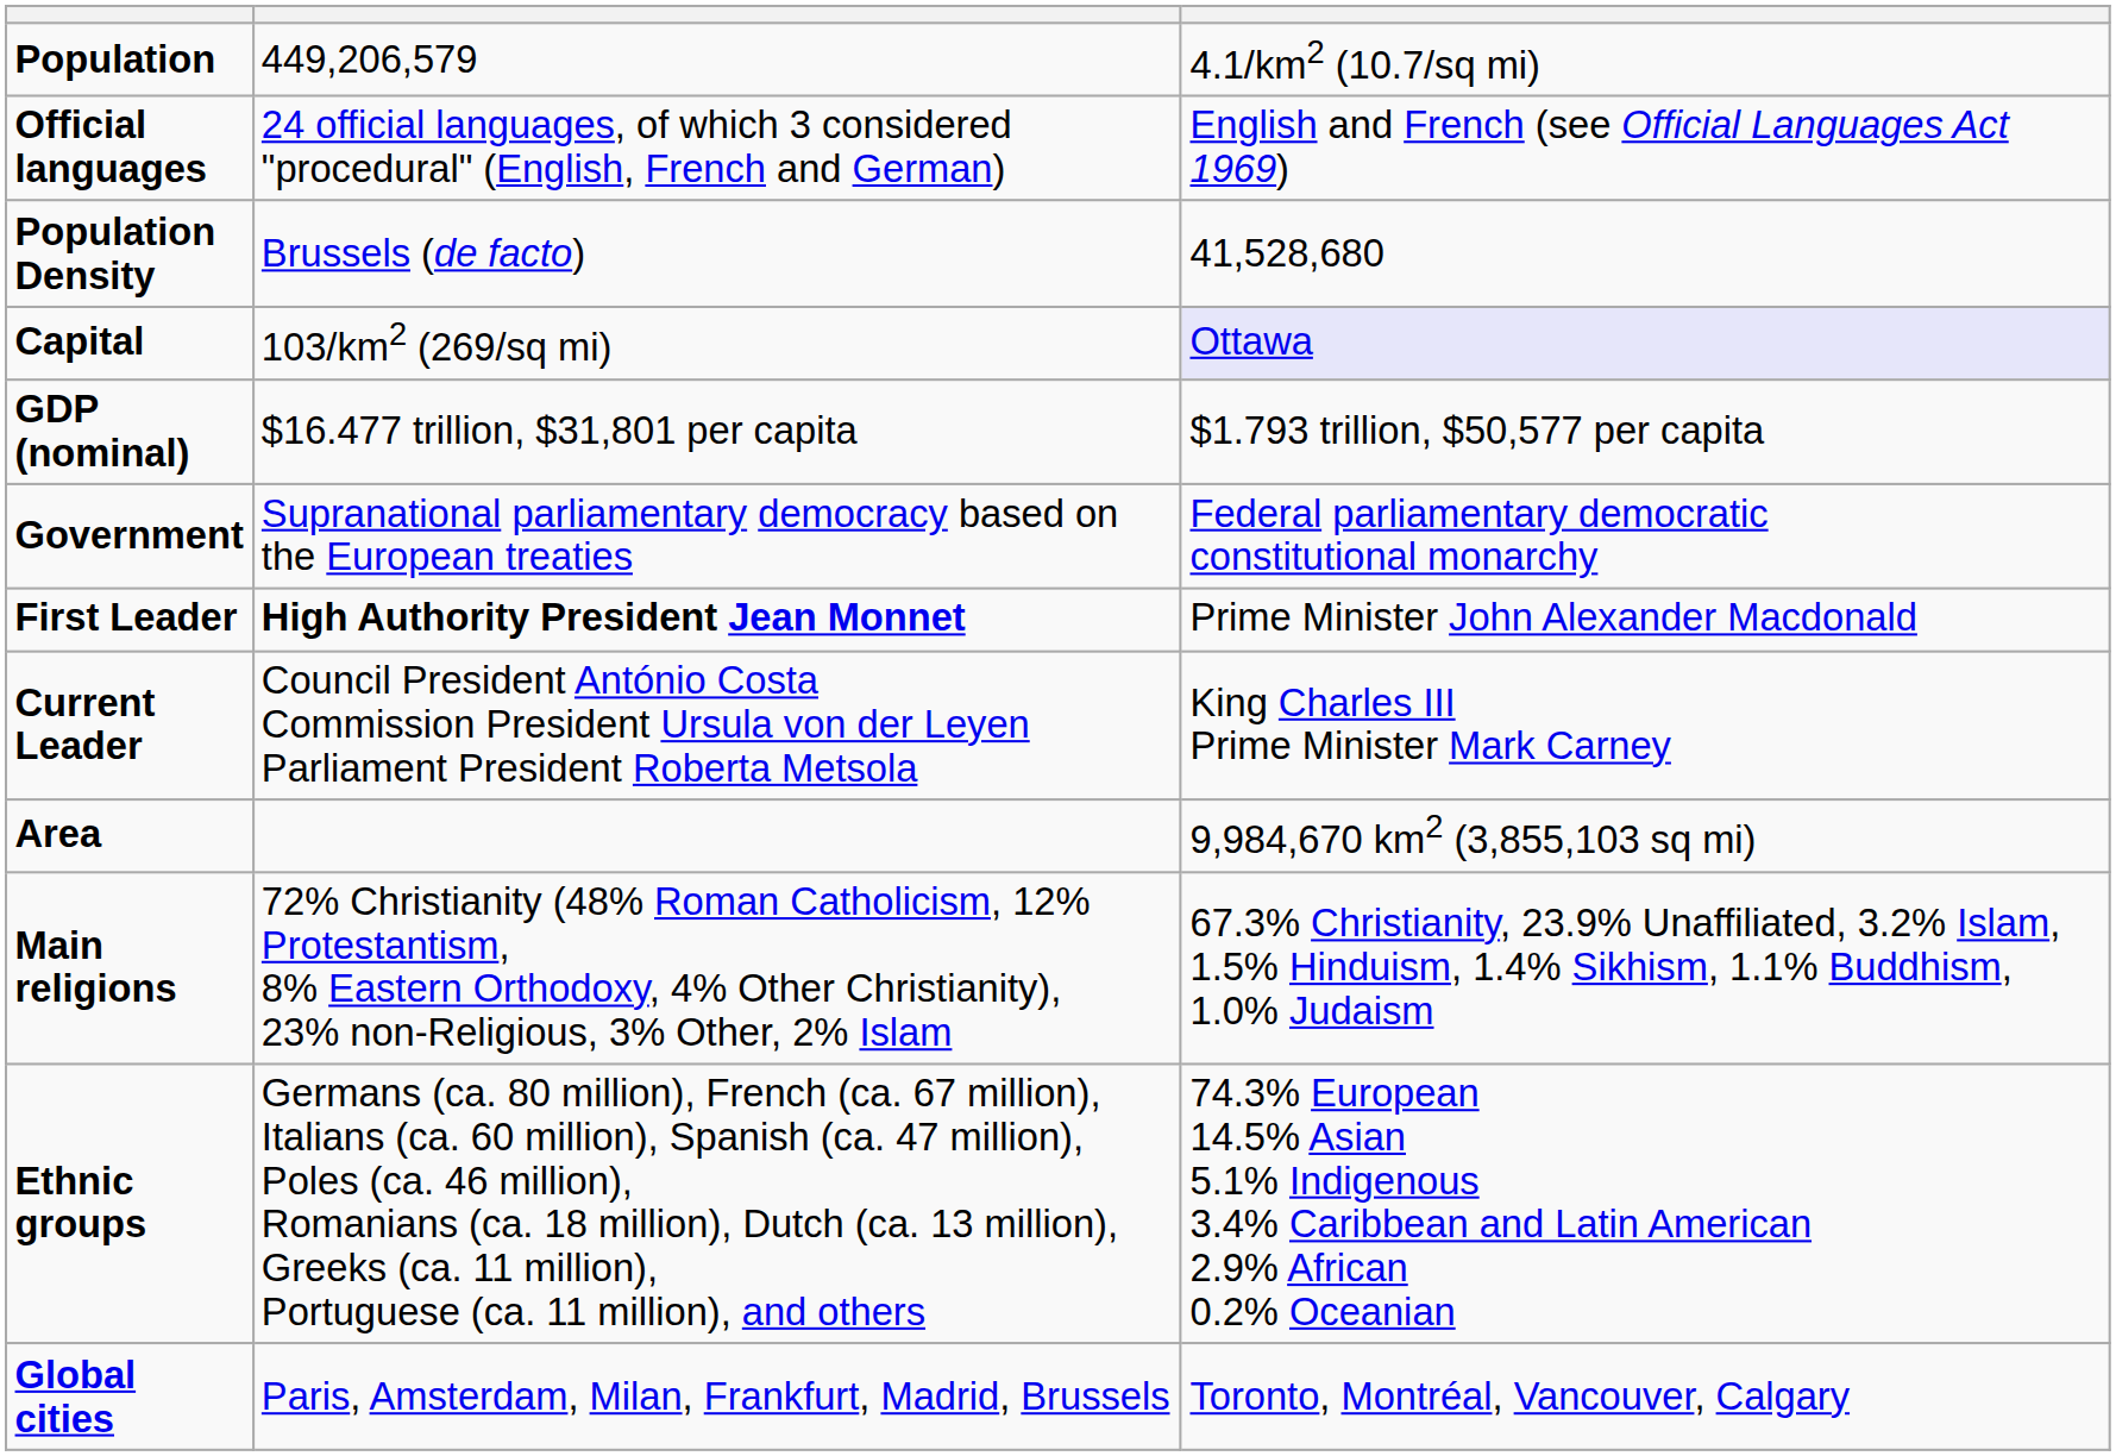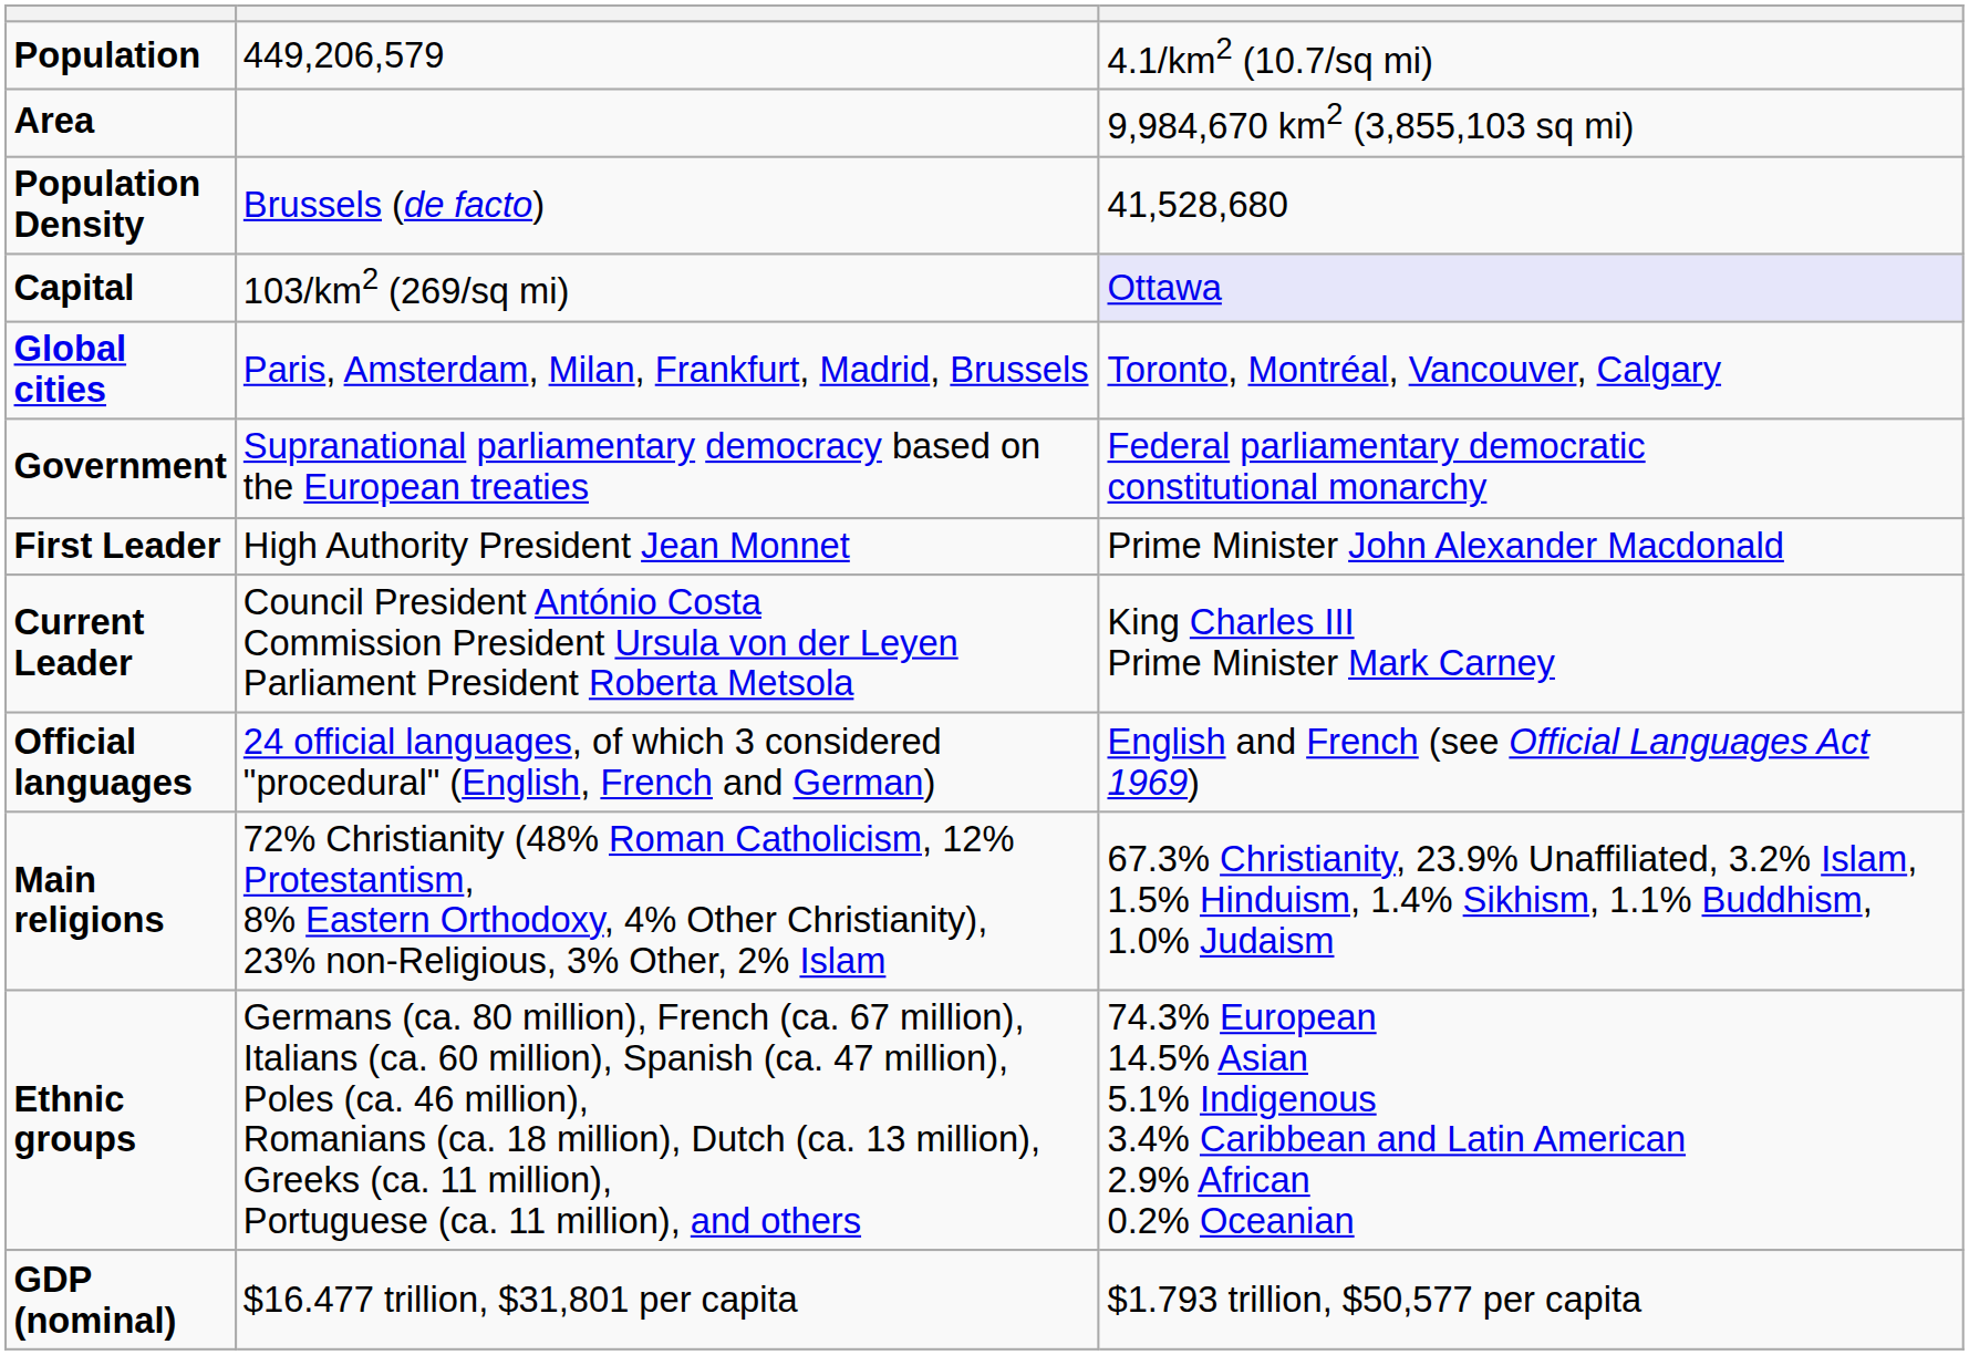rows swapped: Area <-> Official languages
rows swapped: Global cities <-> GDP (nominal)
First Leader | column 2: bold -> normal
